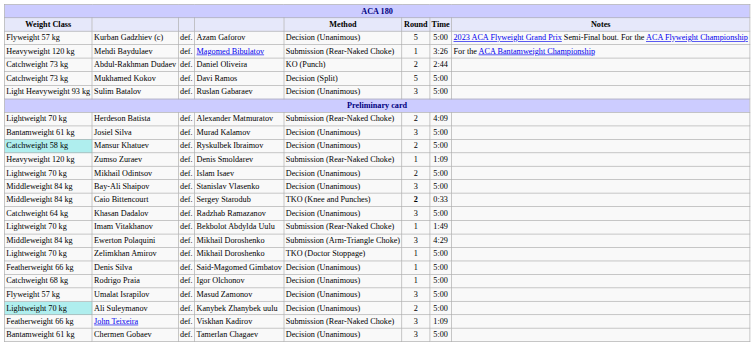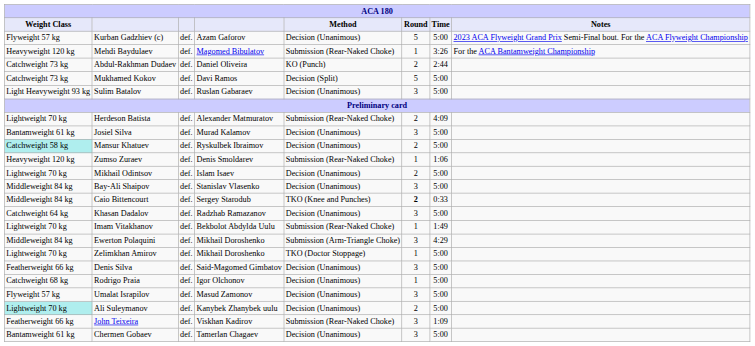Zumso Zuraev | Time: 1:09 -> 1:06
Denis Silva | Round: 1 -> 3
